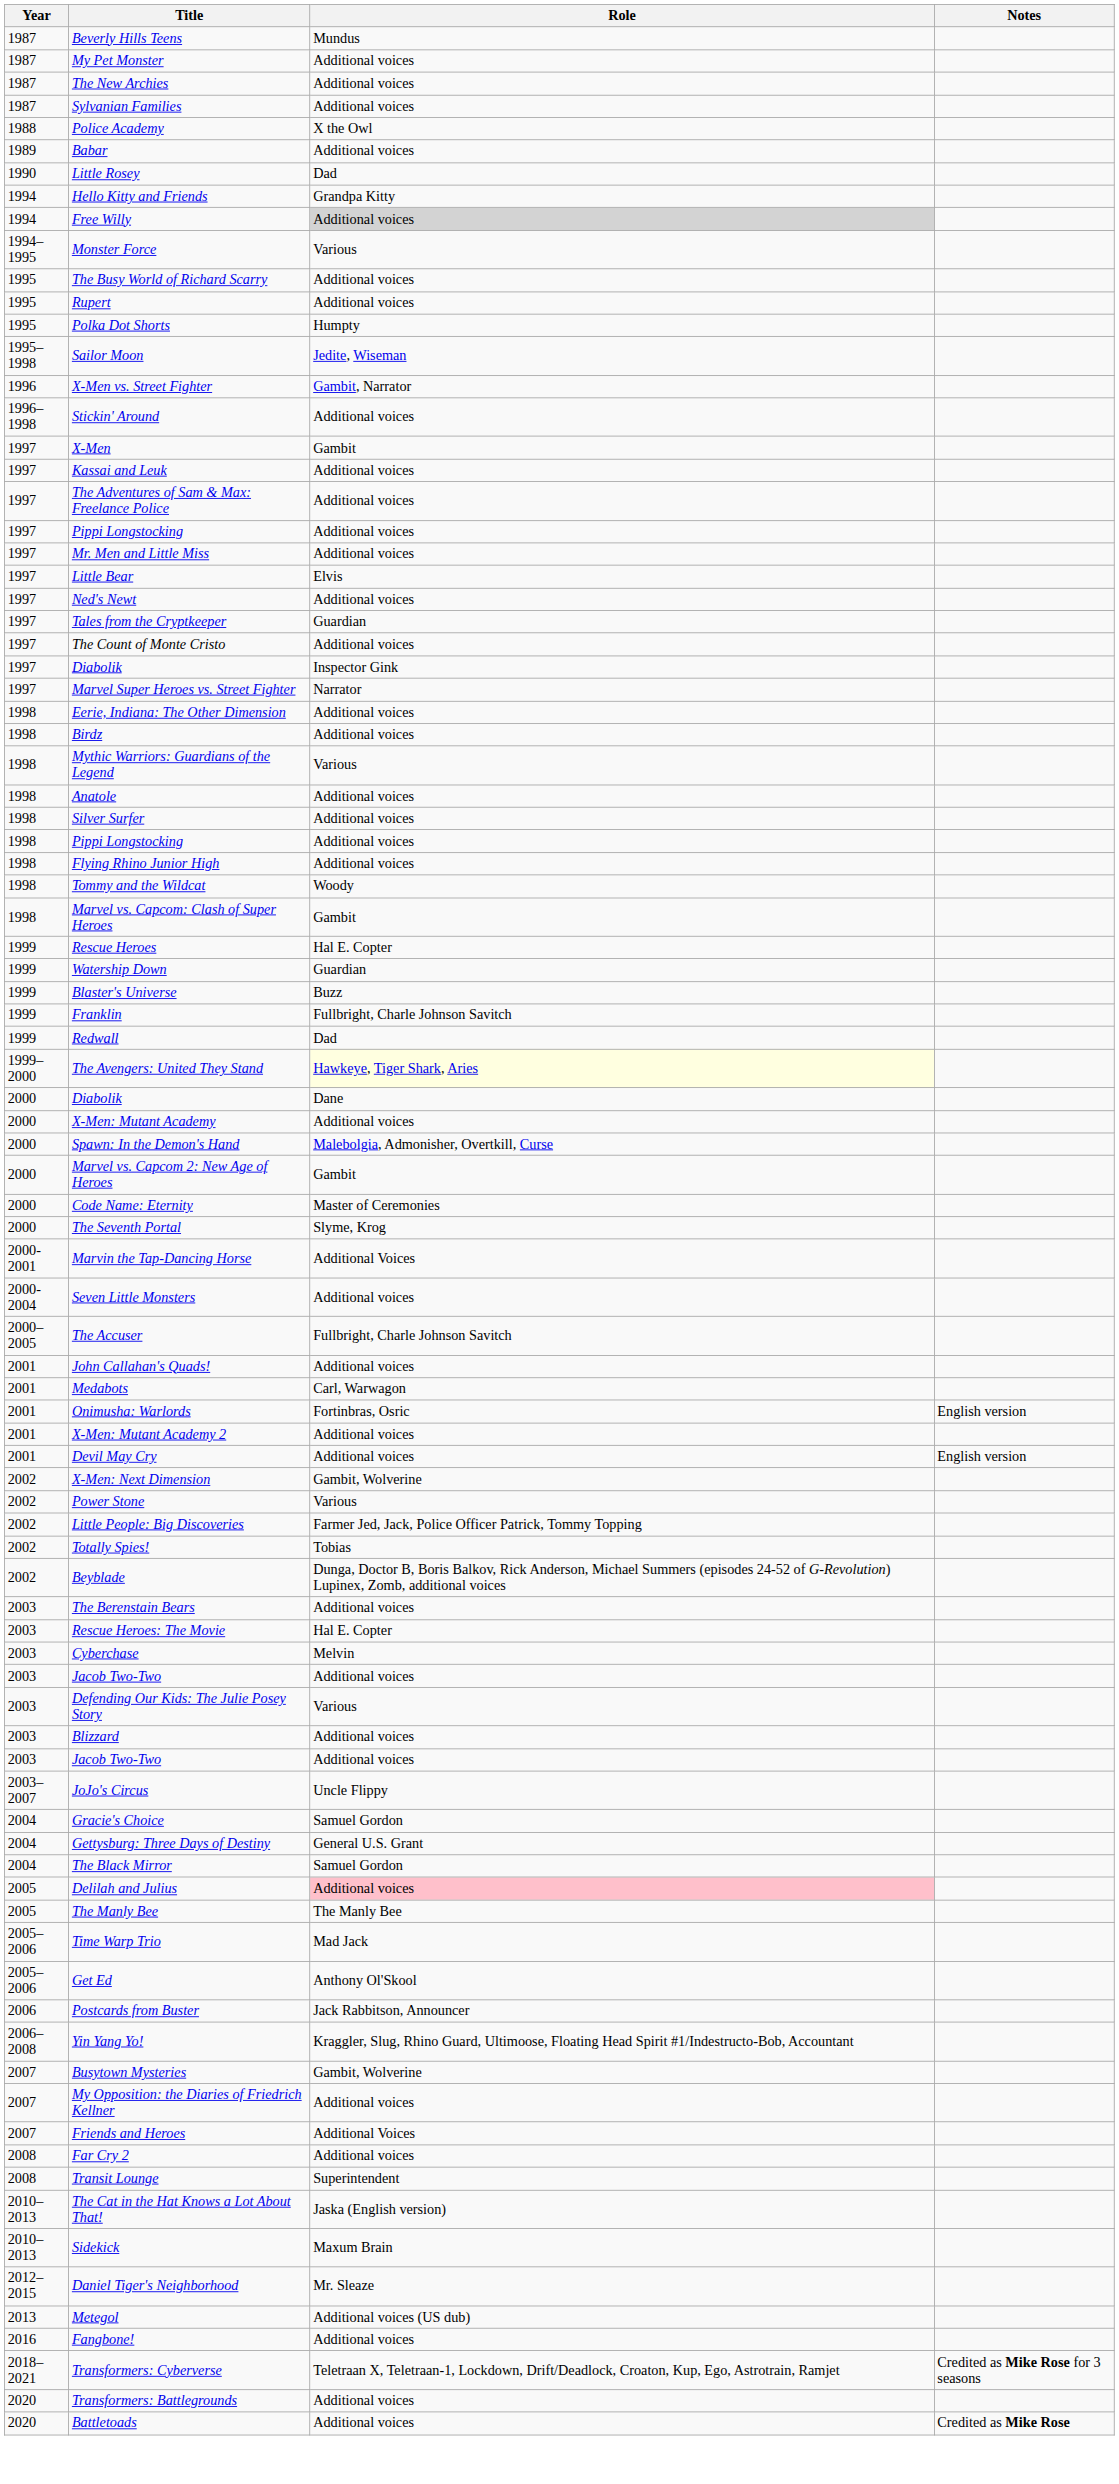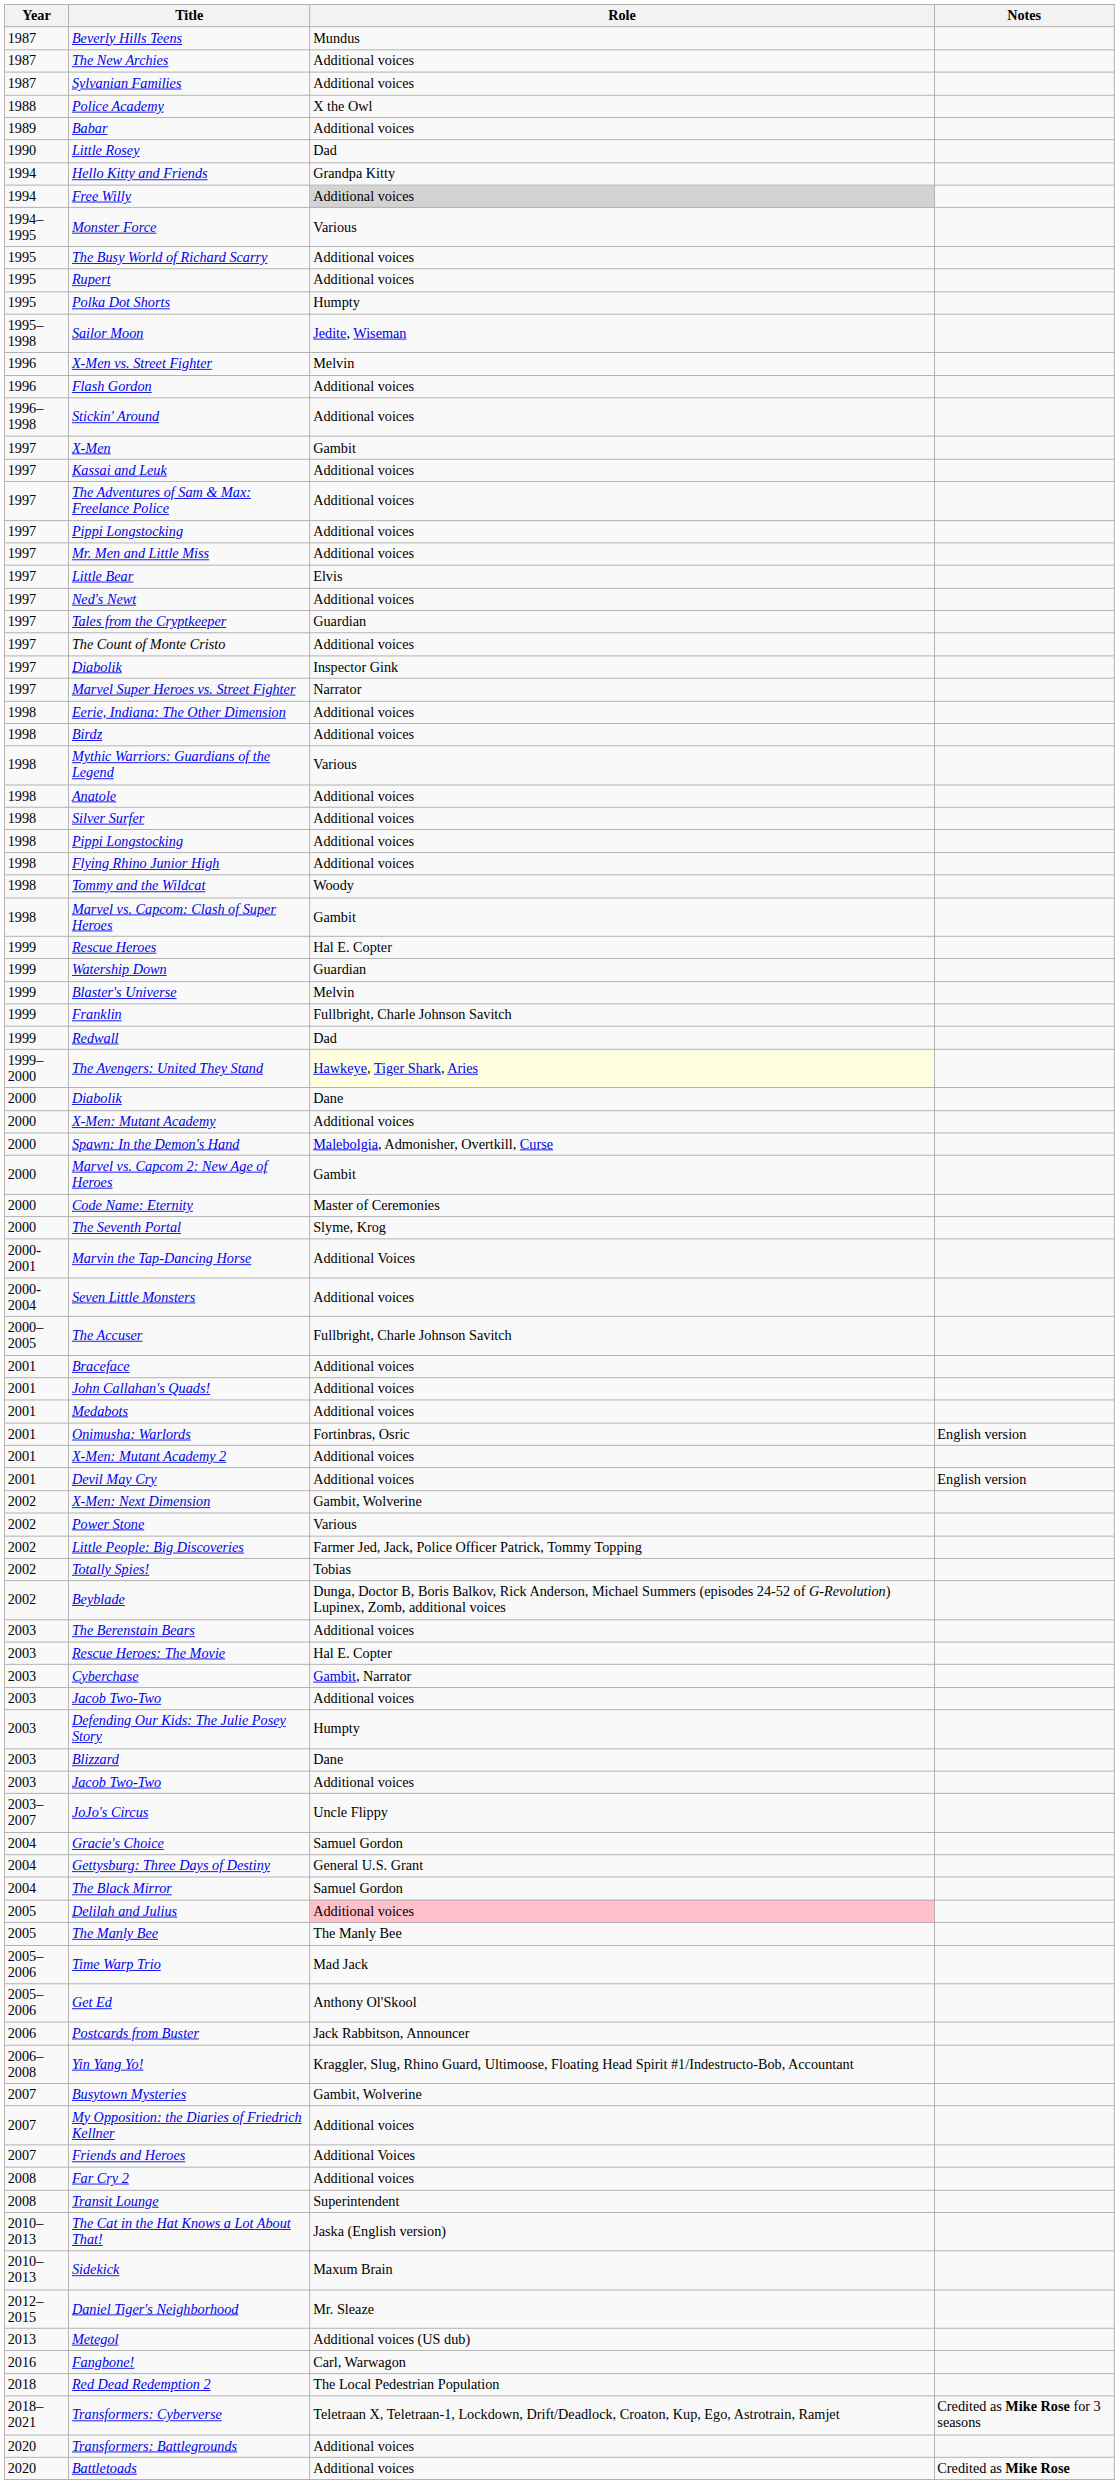- row: 1987 | My Pet Monster | Additional voices
X-Men vs. Street Fighter | Role: Gambit, Narrator -> Melvin
+ row: 1996 | Flash Gordon | Additional voices
Blaster's Universe | Role: Buzz -> Melvin
+ row: 2001 | Braceface | Additional voices
Medabots | Role: Carl, Warwagon -> Additional voices
Cyberchase | Role: Melvin -> Gambit, Narrator
Defending Our Kids: The Julie Posey Story | Role: Various -> Humpty
Blizzard | Role: Additional voices -> Dane
Fangbone! | Role: Additional voices -> Carl, Warwagon
+ row: 2018 | Red Dead Redemption 2 | The Local Pedestrian Population
